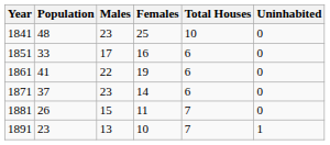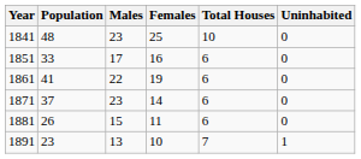1881 | Total Houses: 7 -> 6
